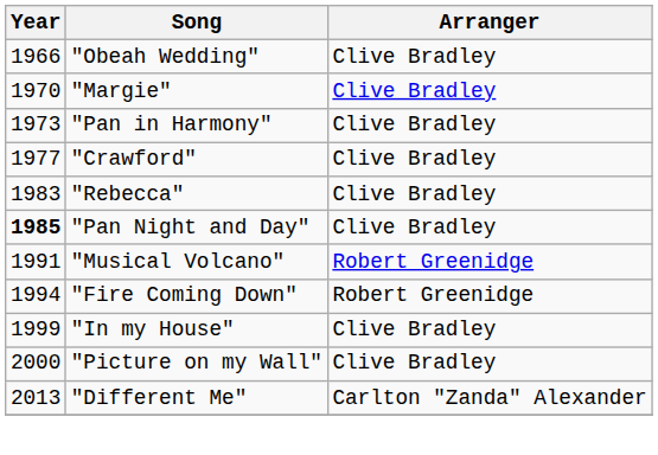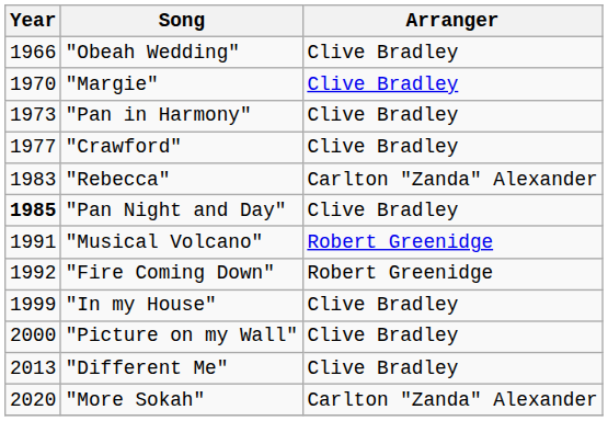"Rebecca" | Arranger: Clive Bradley -> Carlton "Zanda" Alexander
"Fire Coming Down" | Year: 1994 -> 1992
"Different Me" | Arranger: Carlton "Zanda" Alexander -> Clive Bradley
+ row: 2020 | "More Sokah" | Carlton "Zanda" Alexander
